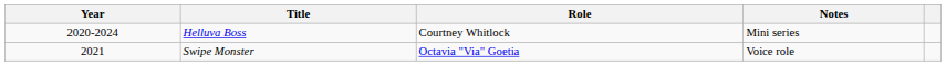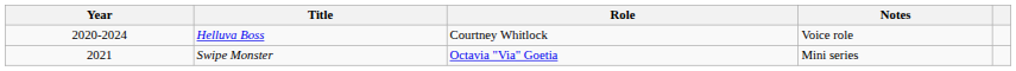Helluva Boss | Notes: Mini series -> Voice role
Swipe Monster | Notes: Voice role -> Mini series
